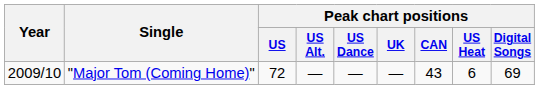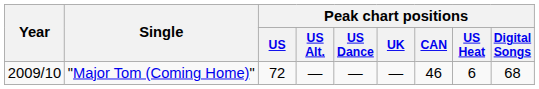"Major Tom (Coming Home)" | Peak chart positions / CAN: 43 -> 46
"Major Tom (Coming Home)" | Peak chart positions / Digital Songs: 69 -> 68
